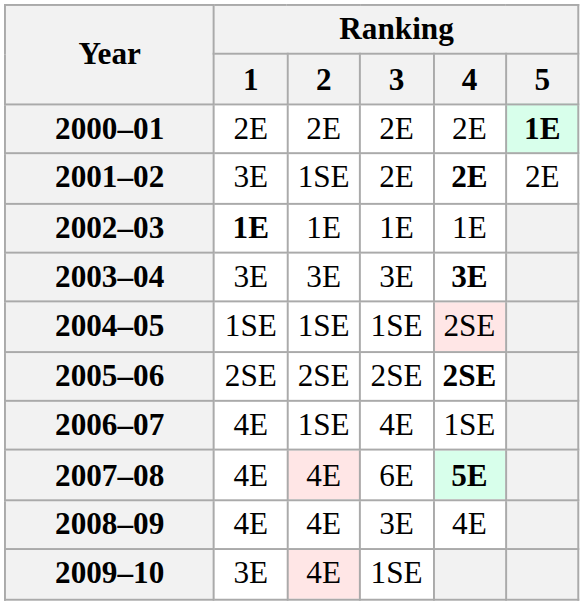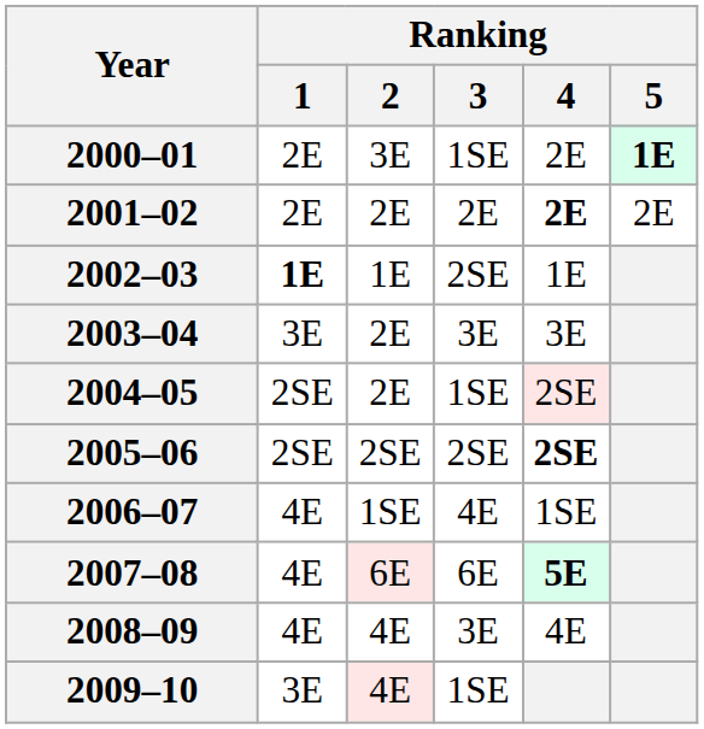2000–01 | Ranking / 2: 2E -> 3E
2000–01 | Ranking / 3: 2E -> 1SE
2001–02 | Ranking / 1: 3E -> 2E
2001–02 | Ranking / 2: 1SE -> 2E
2002–03 | Ranking / 3: 1E -> 2SE
2003–04 | Ranking / 2: 3E -> 2E
2003–04 | Ranking / 4: bold -> normal
2004–05 | Ranking / 1: 1SE -> 2SE
2004–05 | Ranking / 2: 1SE -> 2E
2007–08 | Ranking / 2: 4E -> 6E
